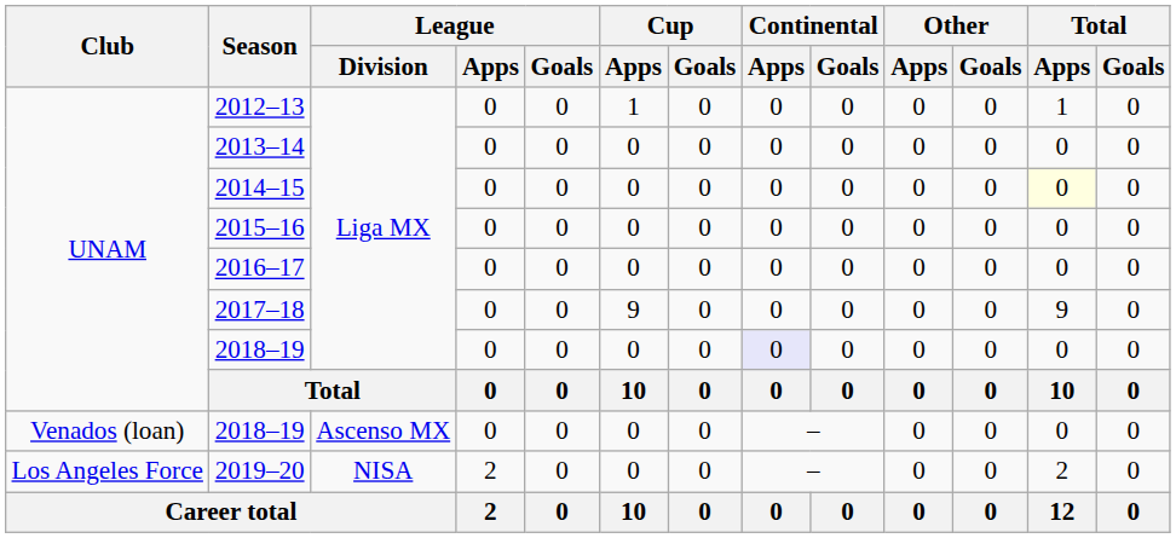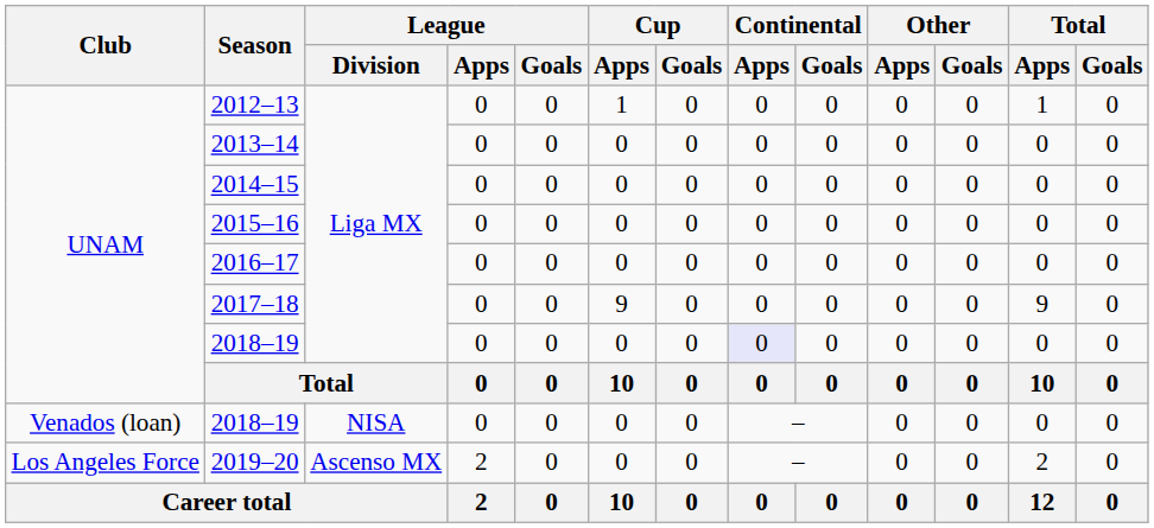2014–15 | Total / Apps: lightyellow background -> no background
Venados (loan) / 2018–19 | League / Division: Ascenso MX -> NISA
2019–20 | League / Division: NISA -> Ascenso MX
